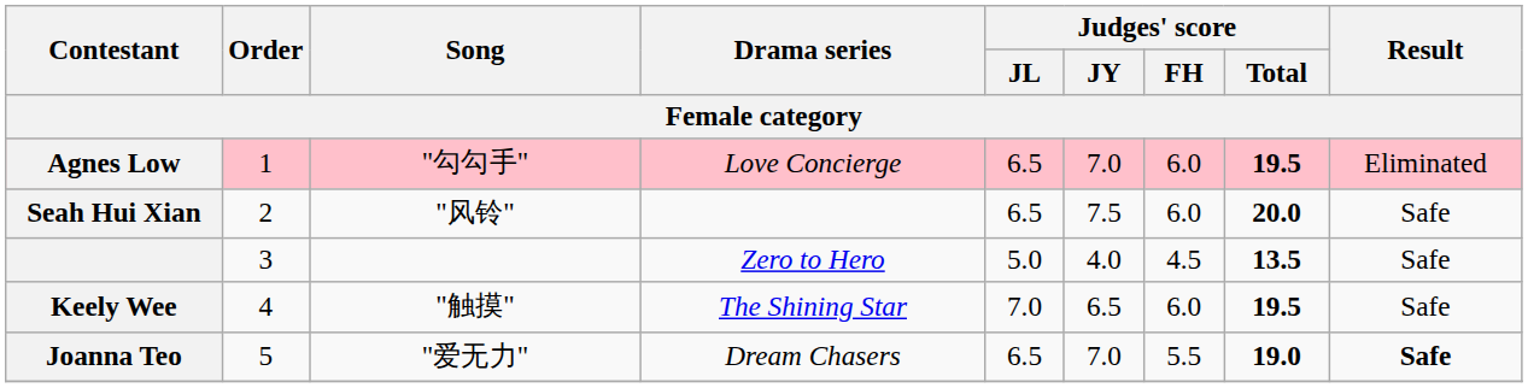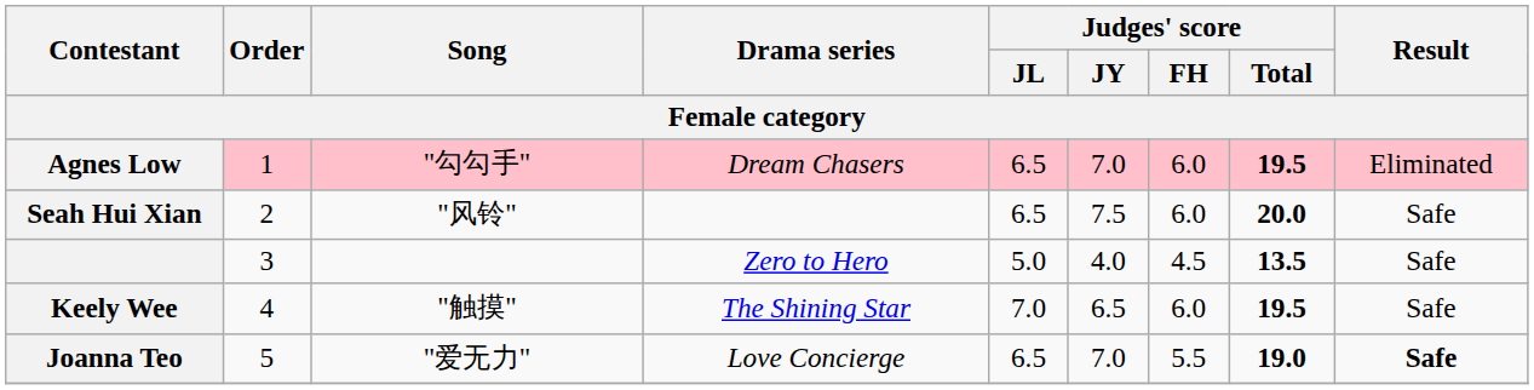Agnes Low | Drama series: Love Concierge -> Dream Chasers
Joanna Teo | Drama series: Dream Chasers -> Love Concierge
